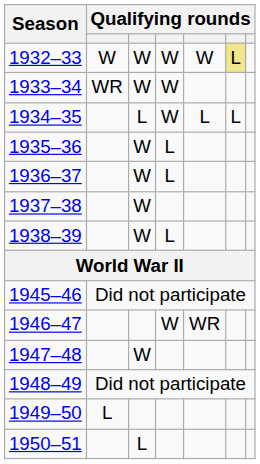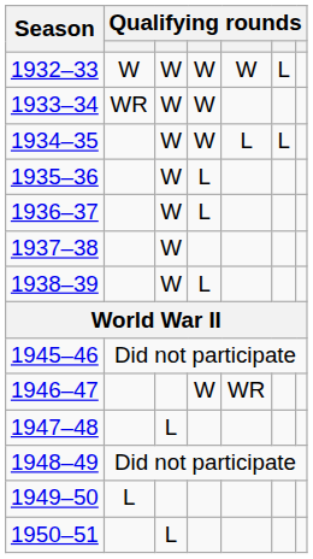1932–33 | column 6: khaki background -> no background
1934–35 | column 3: L -> W
1947–48 | column 3: W -> L
